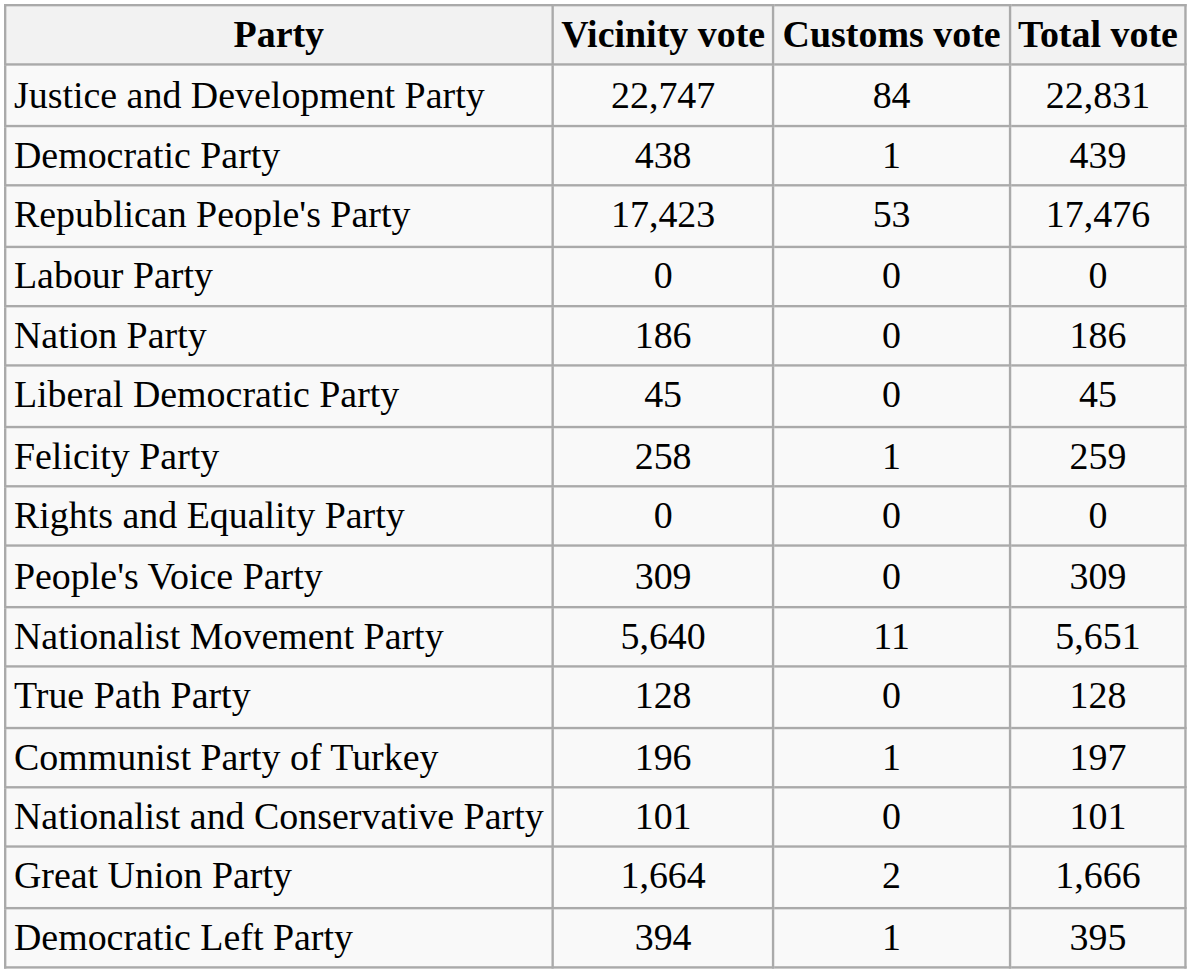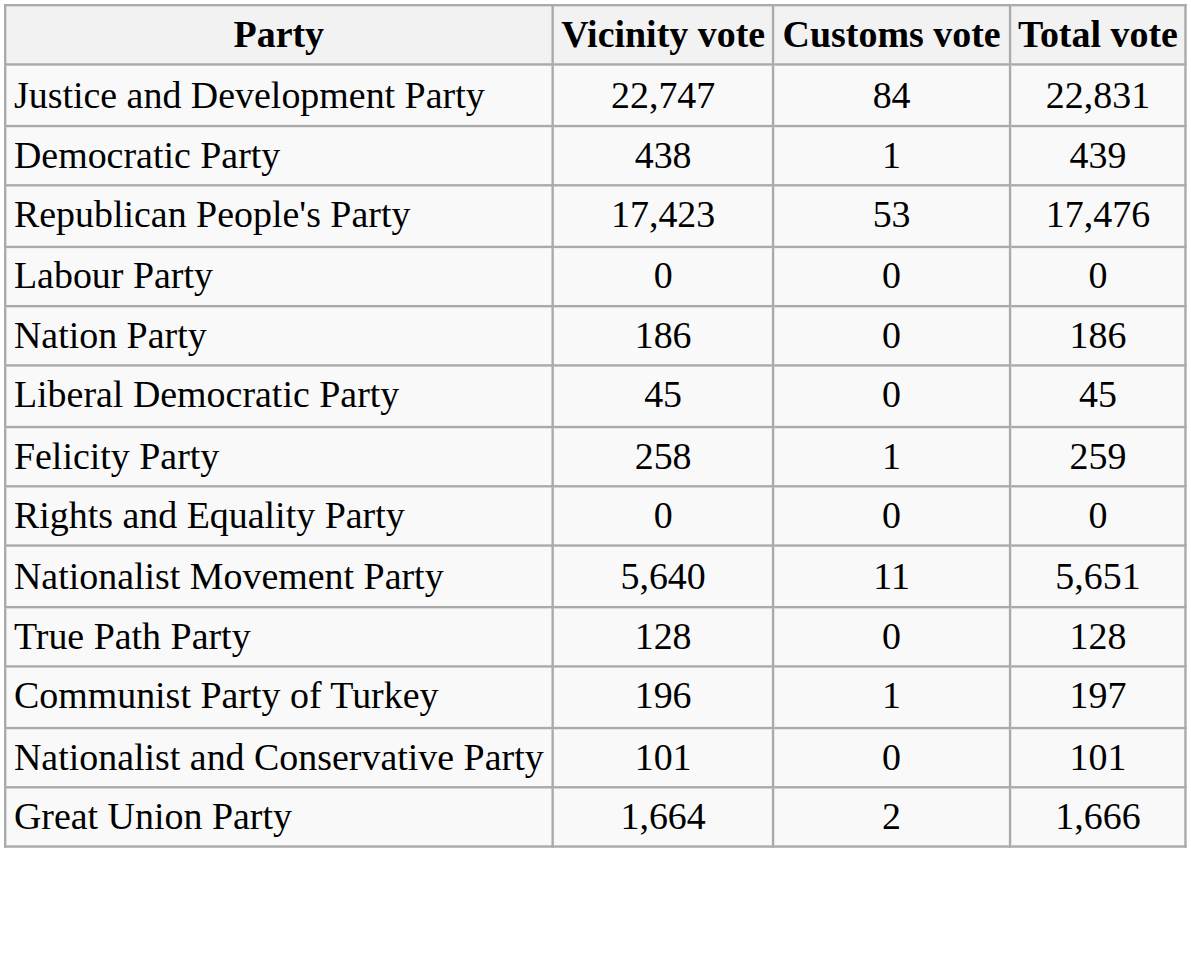- row: People's Voice Party | 309 | 0 | 309
- row: Democratic Left Party | 394 | 1 | 395
